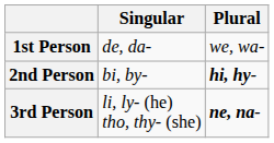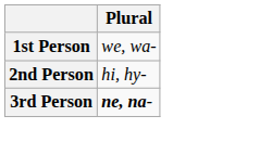- column: Singular | de, da- | bi, by- | li, ly- (he) tho, thy- (she)
2nd Person | Plural: bold -> normal
